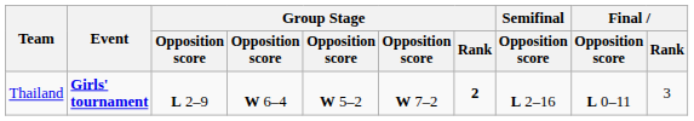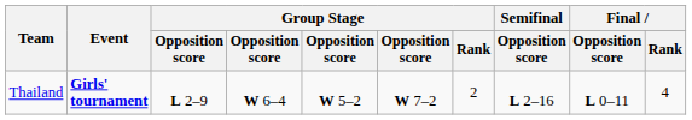Thailand | Group Stage / Rank: bold -> normal
Thailand | Final / Rank: 3 -> 4
